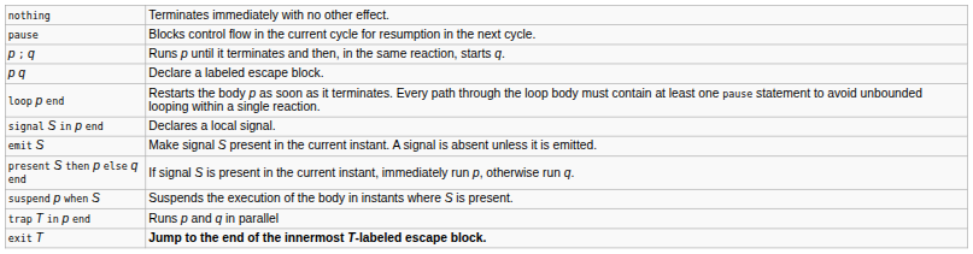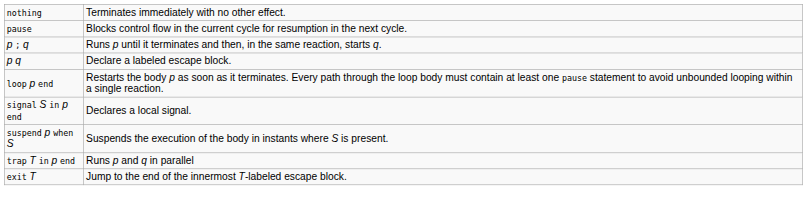- row: emit S | Make signal S present in the current instant. A signal is absent unless it is emitted.
- row: present S then p else q end | If signal S is present in the current instant, immediately run p, otherwise run q.
exit T | column 2: bold -> normal
